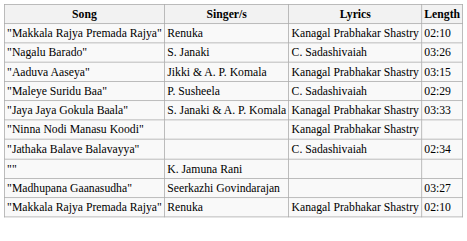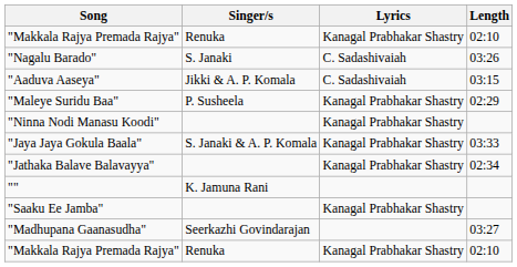"Aaduva Aaseya" | Lyrics: Kanagal Prabhakar Shastry -> C. Sadashivaiah
"Maleye Suridu Baa" | Lyrics: C. Sadashivaiah -> Kanagal Prabhakar Shastry
rows swapped: "Ninna Nodi Manasu Koodi" <-> "Jaya Jaya Gokula Baala"
"Jathaka Balave Balavayya" | Lyrics: C. Sadashivaiah -> Kanagal Prabhakar Shastry
+ row: "Saaku Ee Jamba" | Kanagal Prabhakar Shastry
